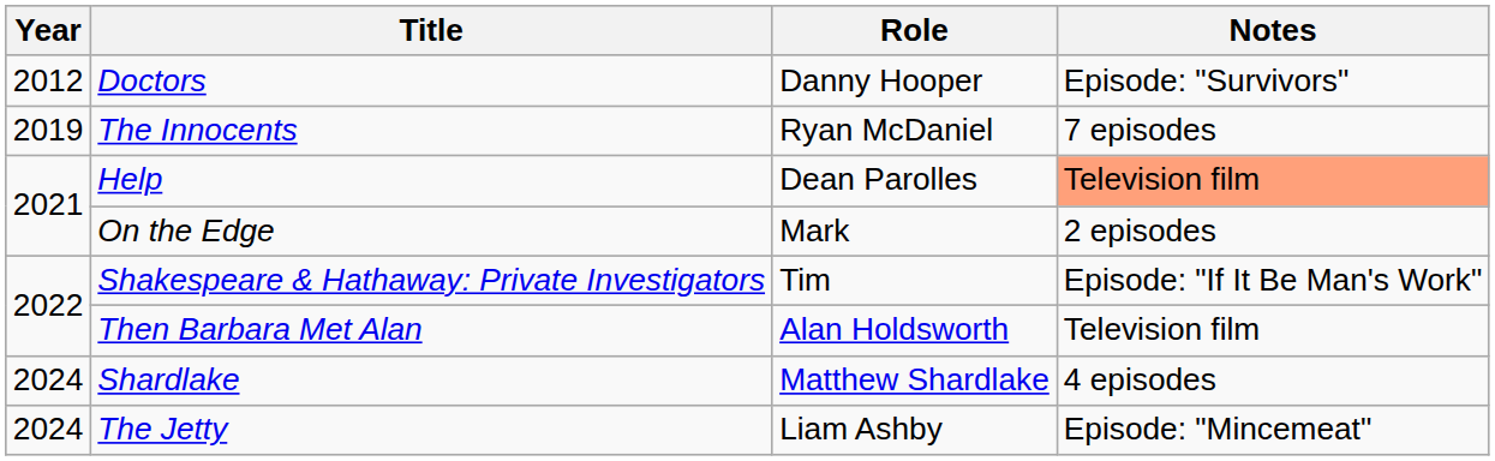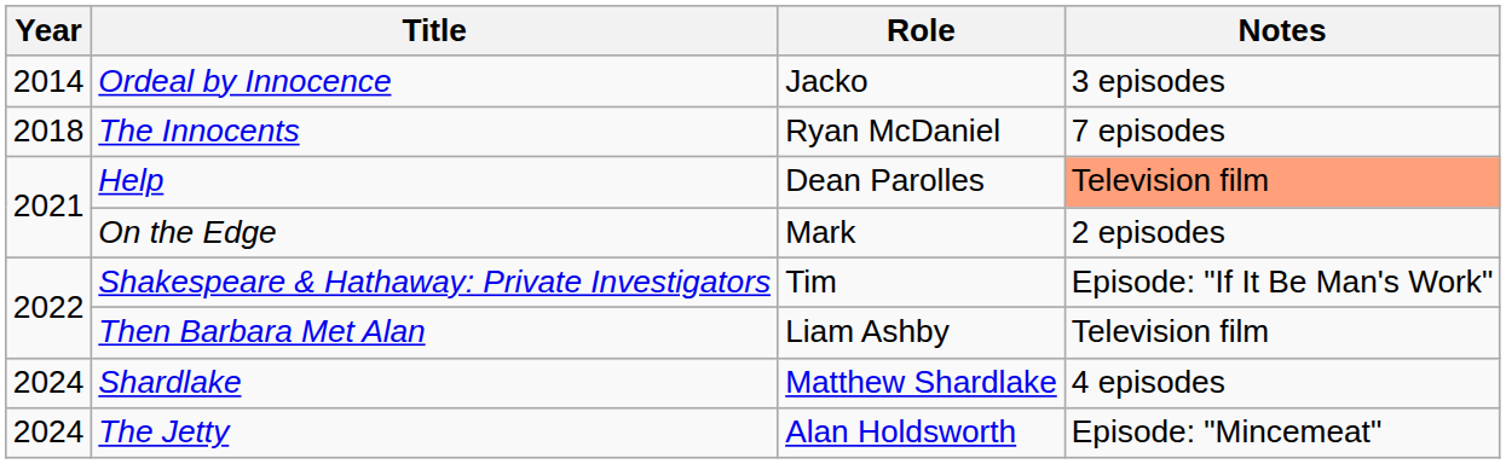- row: 2012 | Doctors | Danny Hooper | Episode: "Survivors"
+ row: 2014 | Ordeal by Innocence | Jacko | 3 episodes
The Innocents | Year: 2019 -> 2018
Then Barbara Met Alan | Role: Alan Holdsworth -> Liam Ashby
The Jetty | Role: Liam Ashby -> Alan Holdsworth
